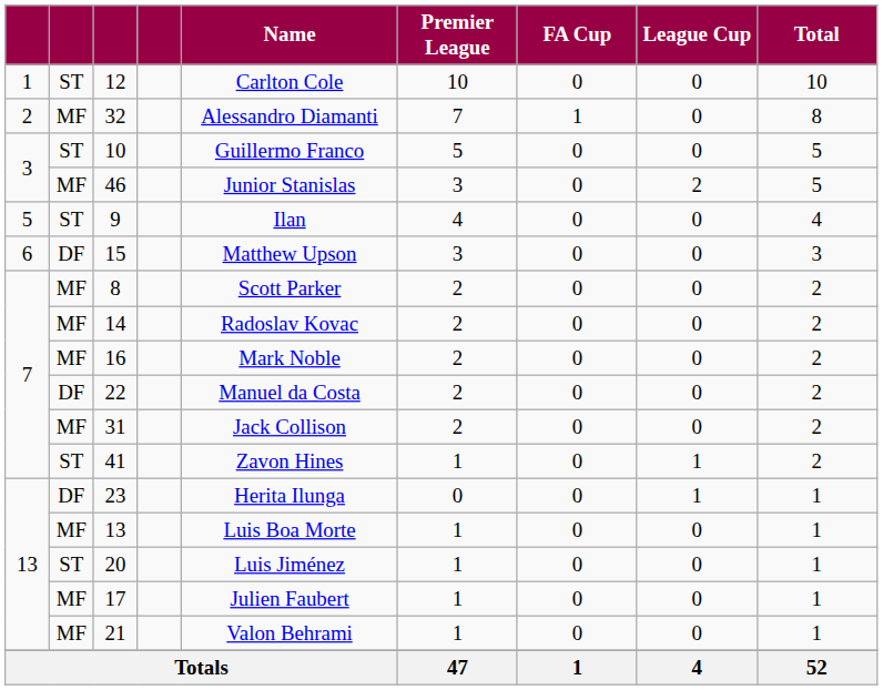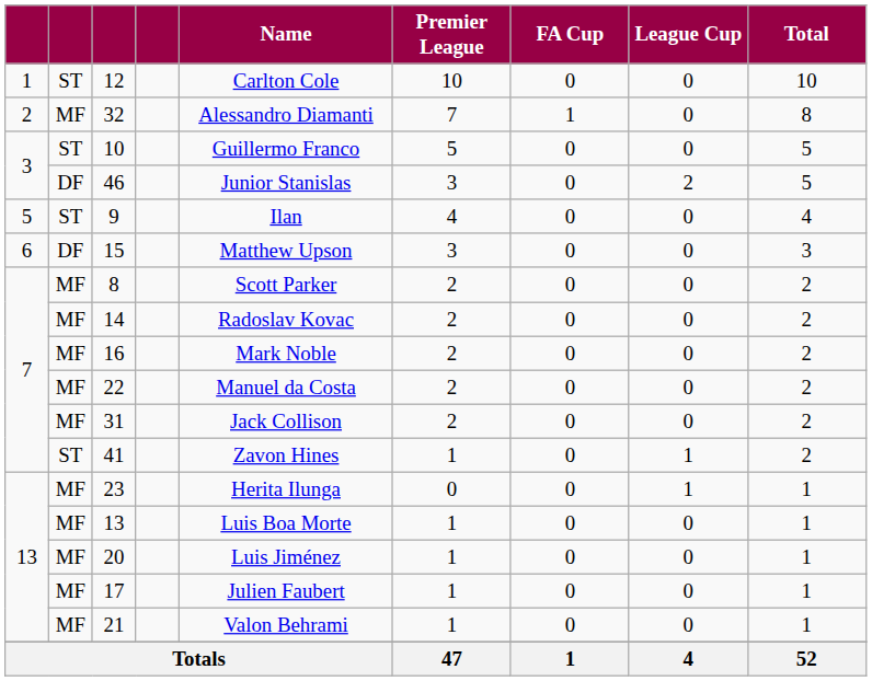46 | column 2: MF -> DF
22 | column 2: DF -> MF
23 | column 2: DF -> MF
20 | column 2: ST -> MF
